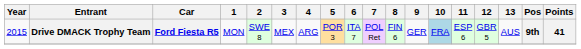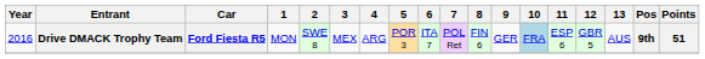Drive DMACK Trophy Team | Year: 2015 -> 2016
Drive DMACK Trophy Team | Points: 41 -> 51
